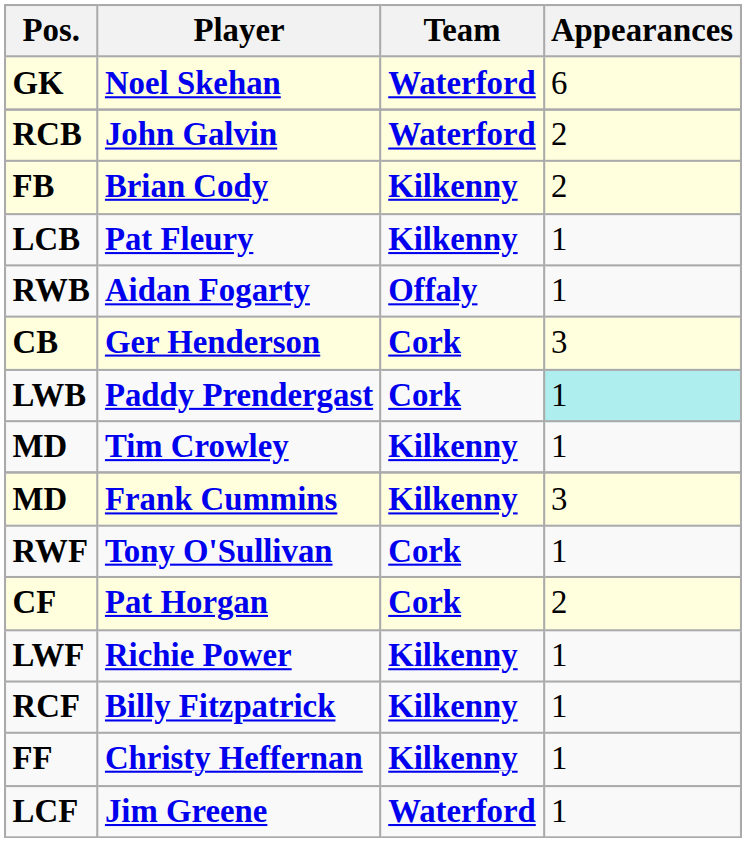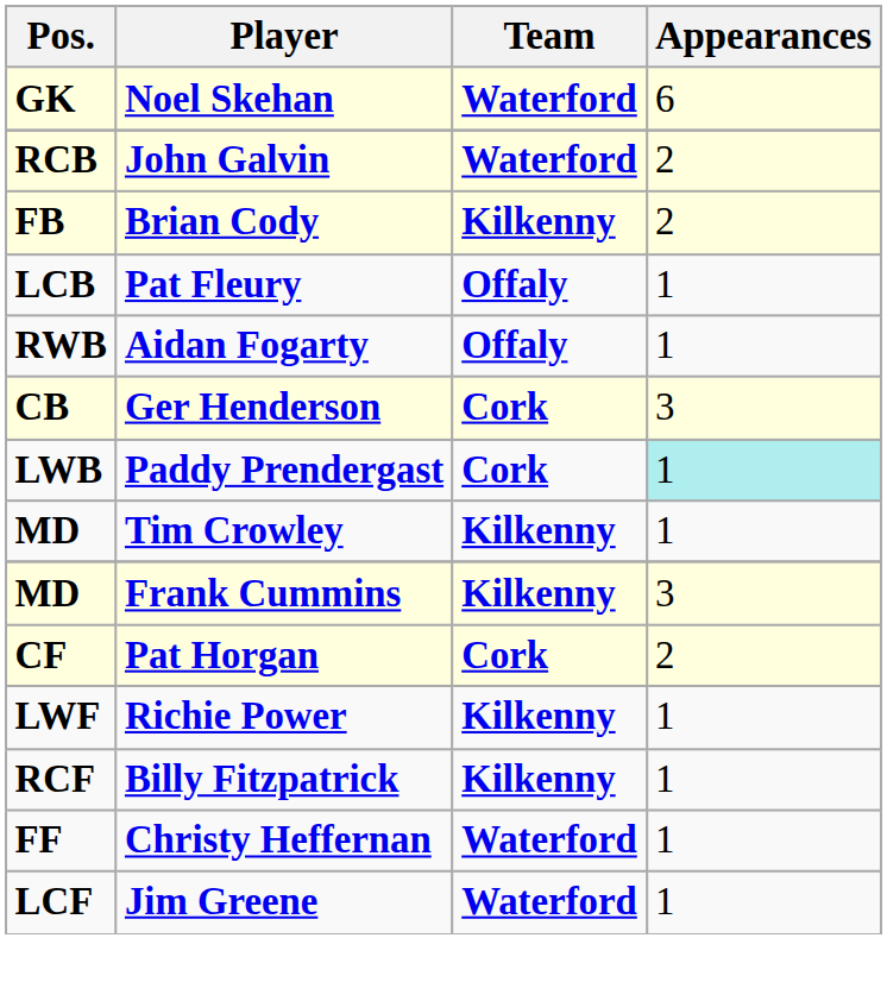Pat Fleury | Team: Kilkenny -> Offaly
- row: RWF | Tony O'Sullivan | Cork | 1
Christy Heffernan | Team: Kilkenny -> Waterford
